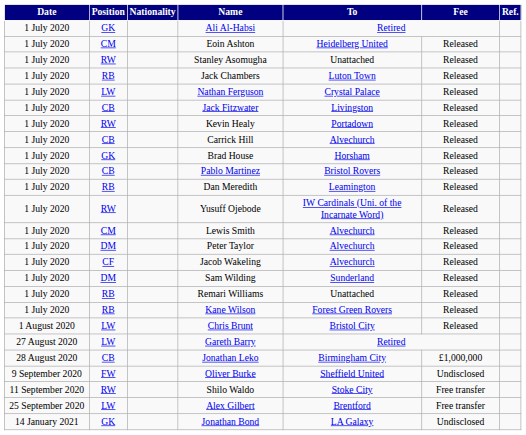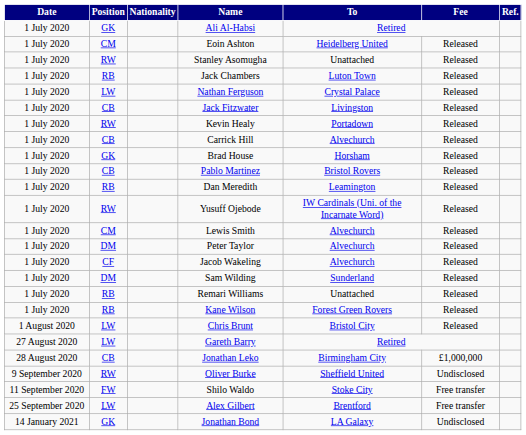Oliver Burke | Position: FW -> RW
Shilo Waldo | Position: RW -> FW
